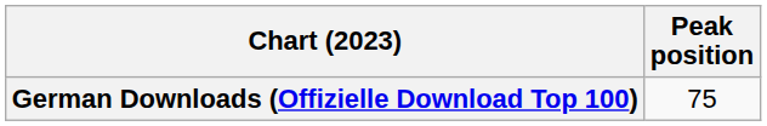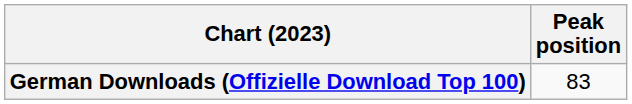German Downloads (Offizielle Download Top 100) | Peak position: 75 -> 83
